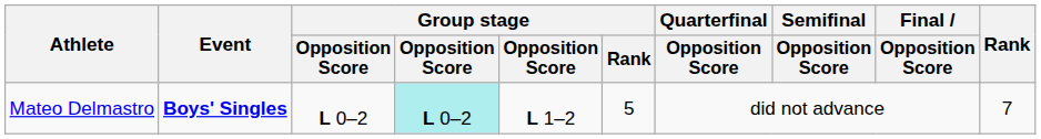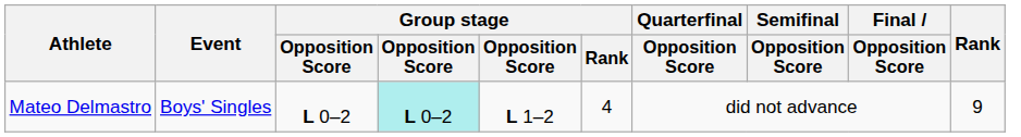Mateo Delmastro | Event: bold -> normal
Mateo Delmastro | Group stage / Rank: 5 -> 4
Mateo Delmastro | Rank: 7 -> 9
